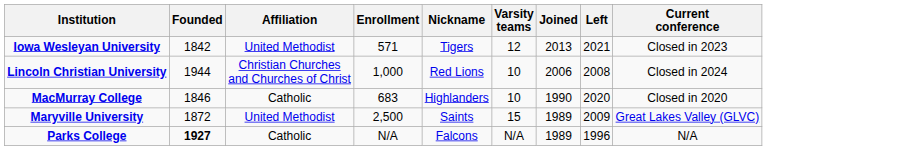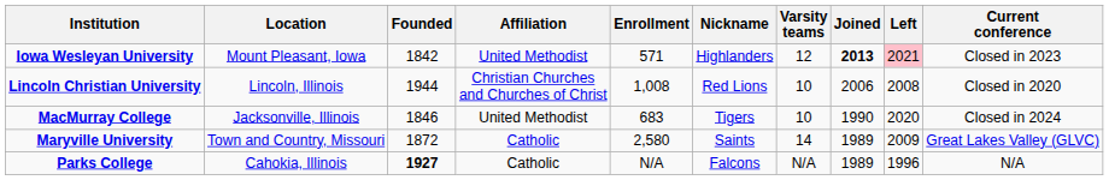+ column: Location | Mount Pleasant, Iowa | Lincoln, Illinois | Jacksonville, Illinois | Town and Country, Missouri | Cahokia, Illinois
Iowa Wesleyan University | Nickname: Tigers -> Highlanders
Iowa Wesleyan University | Joined: normal -> bold
Iowa Wesleyan University | Left: no background -> pink background
Lincoln Christian University | Enrollment: 1,000 -> 1,008
Lincoln Christian University | Current conference: Closed in 2024 -> Closed in 2020
MacMurray College | Affiliation: Catholic -> United Methodist
MacMurray College | Nickname: Highlanders -> Tigers
MacMurray College | Current conference: Closed in 2020 -> Closed in 2024
Maryville University | Affiliation: United Methodist -> Catholic
Maryville University | Enrollment: 2,500 -> 2,580
Maryville University | Varsity teams: 15 -> 14
